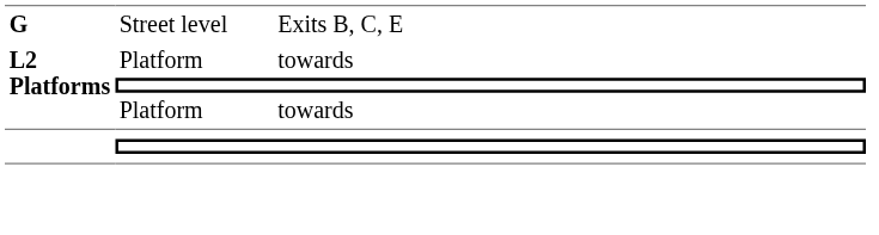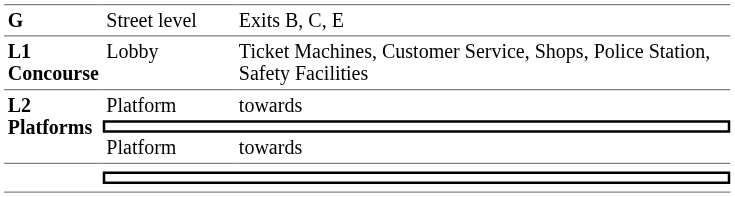+ row: L1 Concourse | Lobby | Ticket Machines, Customer Service, Shops, Police Station, Safety Facilities
